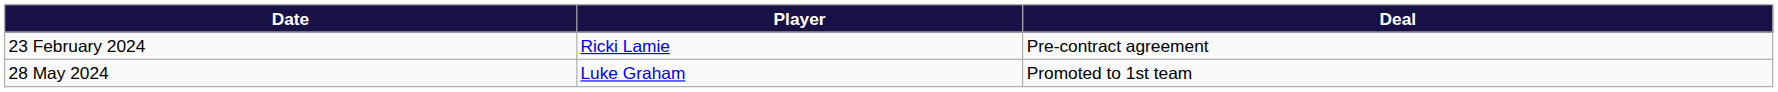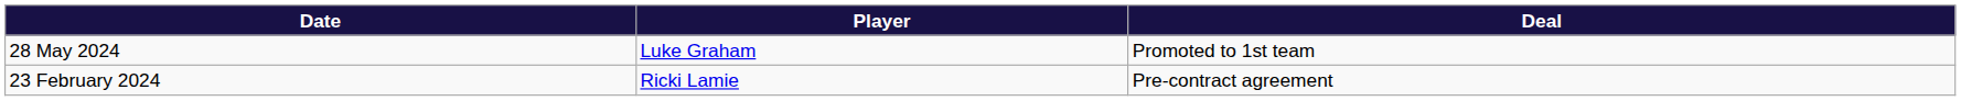rows swapped: 23 February 2024 <-> 28 May 2024
